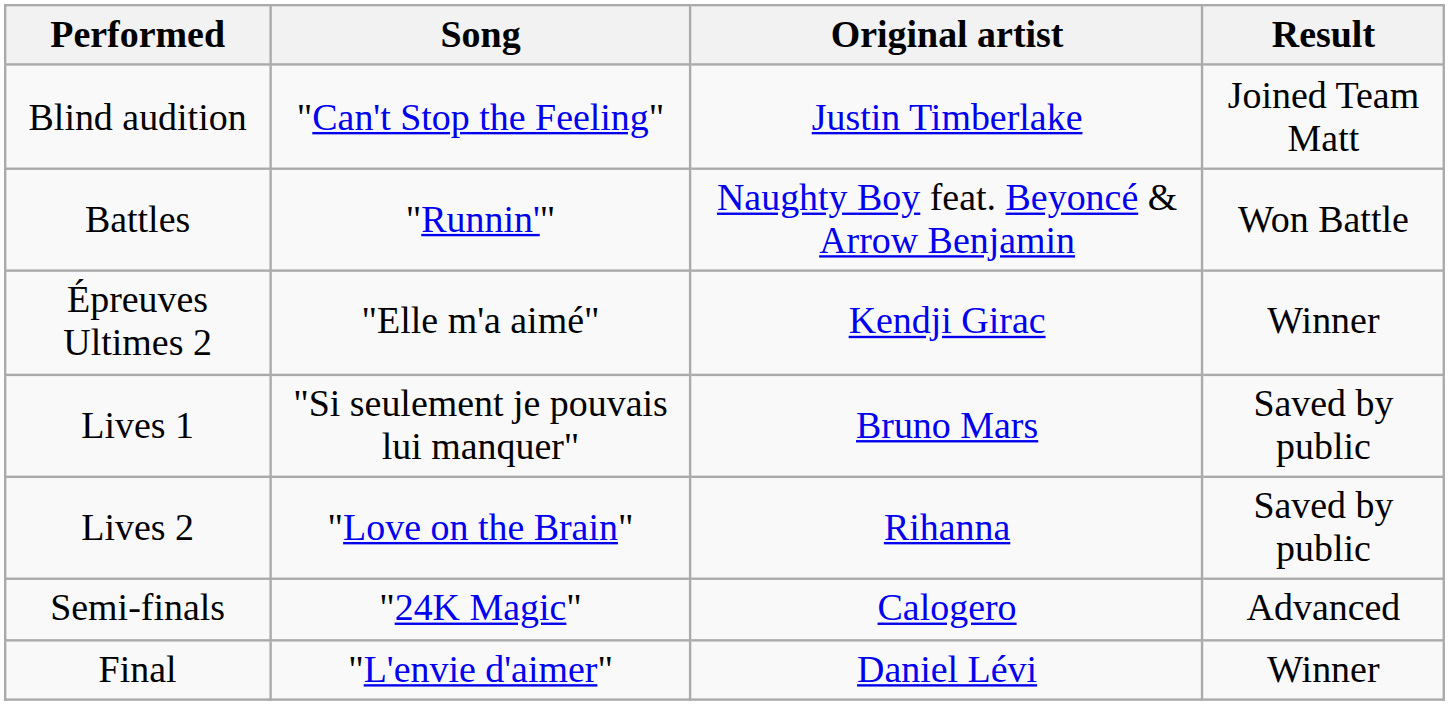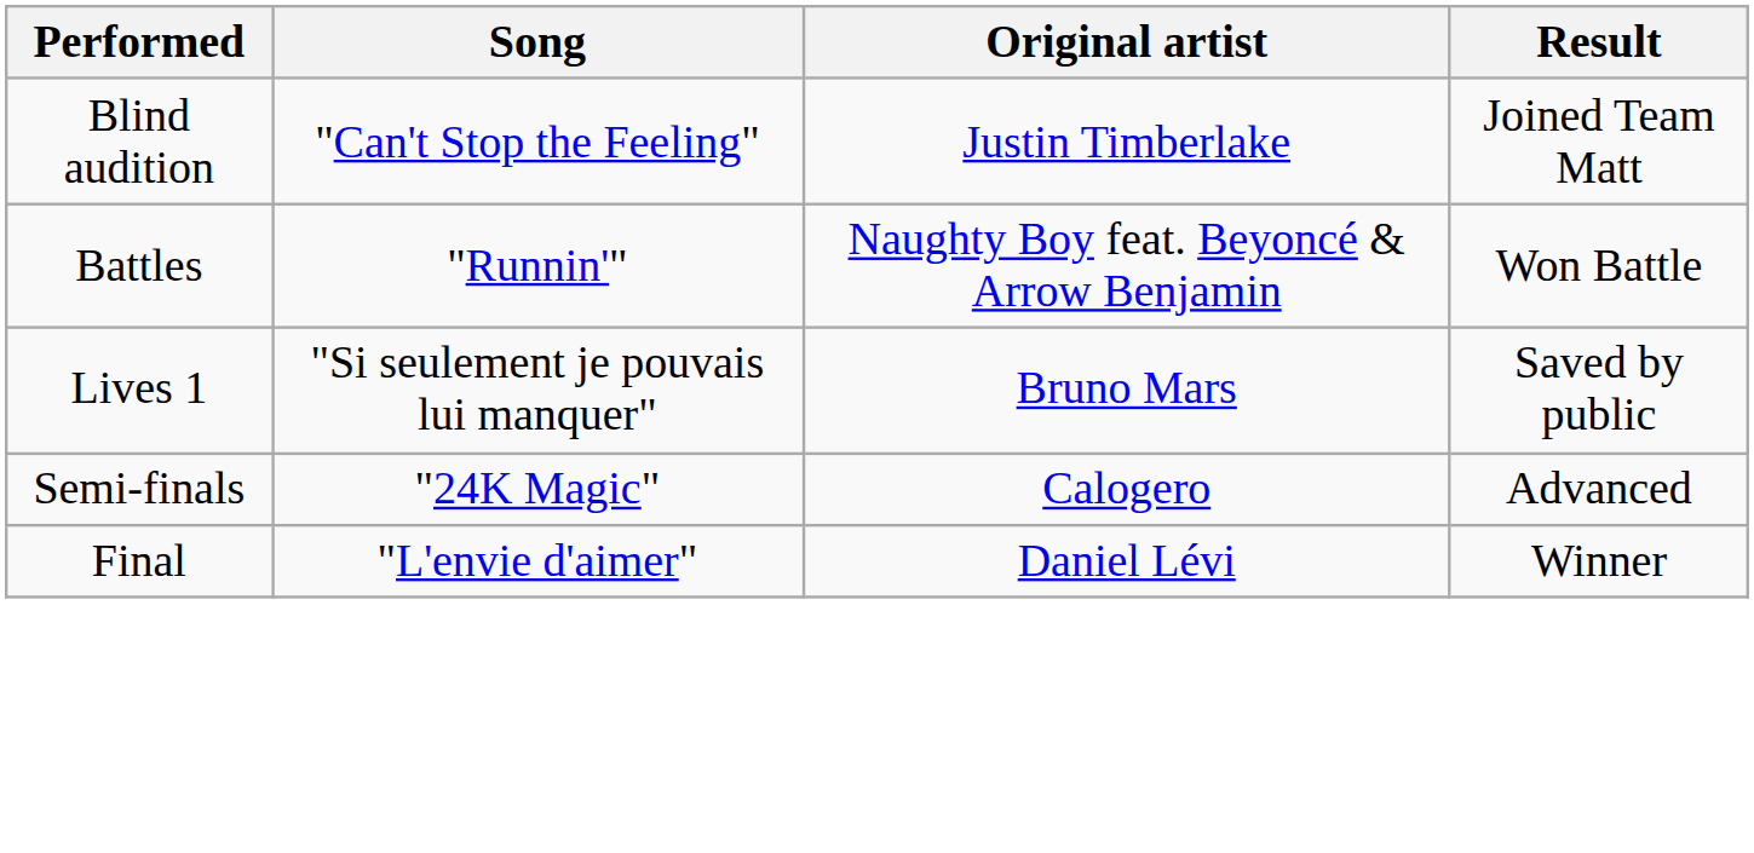- row: Épreuves Ultimes 2 | "Elle m'a aimé" | Kendji Girac | Winner
- row: Lives 2 | "Love on the Brain" | Rihanna | Saved by public
